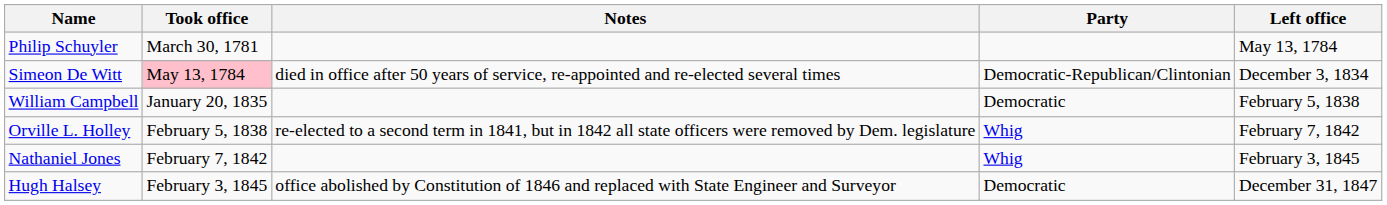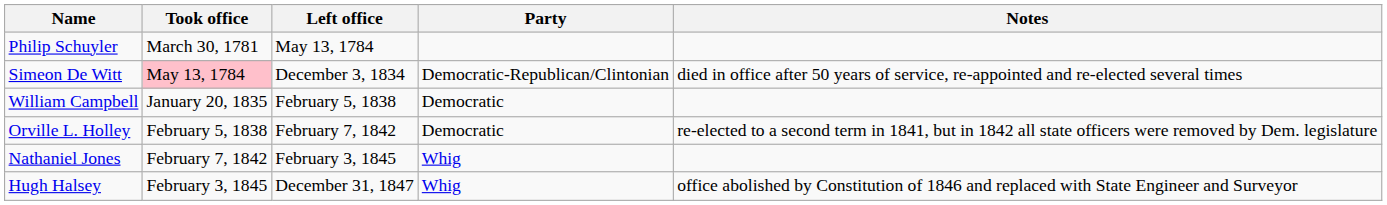columns swapped: Left office <-> Notes
Orville L. Holley | Party: Whig -> Democratic
Hugh Halsey | Party: Democratic -> Whig
